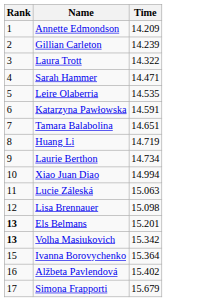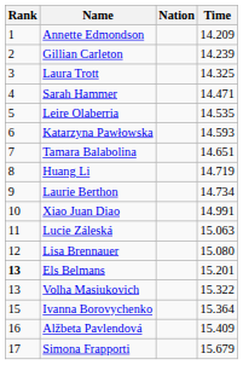+ column: Nation
Laura Trott | Time: 14.322 -> 14.325
Katarzyna Pawłowska | Time: 14.591 -> 14.593
Xiao Juan Diao | Time: 14.994 -> 14.991
Lisa Brennauer | Time: 15.098 -> 15.080
Volha Masiukovich | Rank: bold -> normal
Volha Masiukovich | Time: 15.342 -> 15.322
Alžbeta Pavlendová | Time: 15.402 -> 15.409
